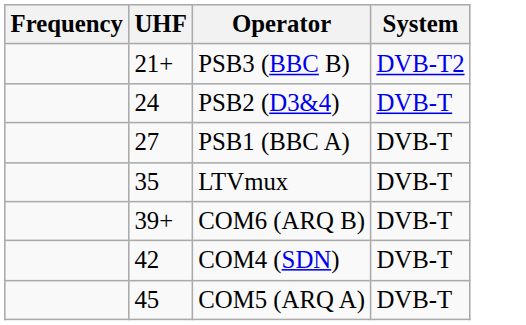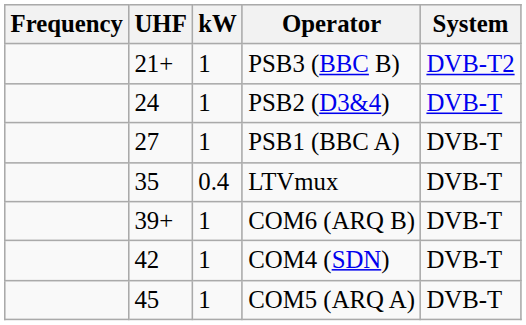+ column: kW | 1 | 1 | 1 | 0.4 | 1 | 1 | 1
